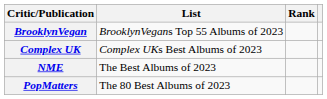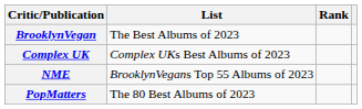BrooklynVegan | List: BrooklynVegans Top 55 Albums of 2023 -> The Best Albums of 2023
NME | List: The Best Albums of 2023 -> BrooklynVegans Top 55 Albums of 2023
